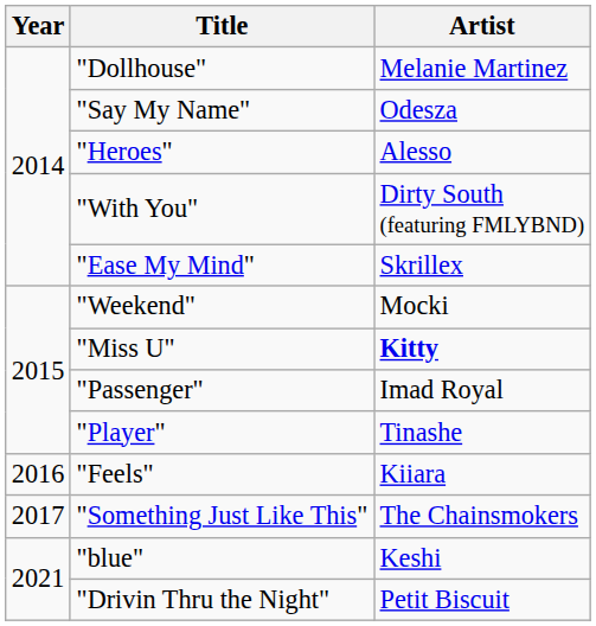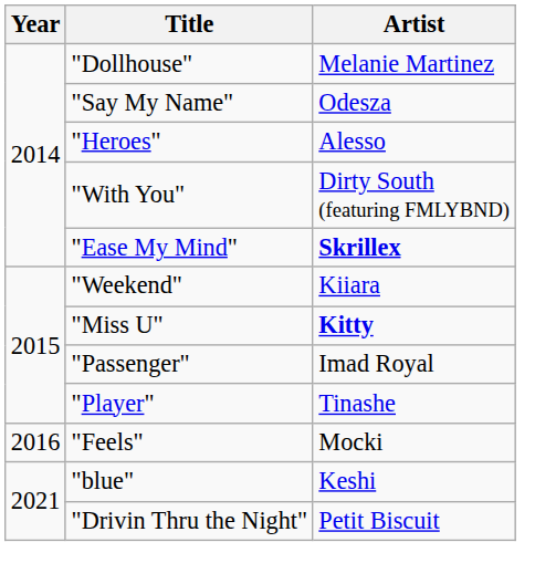"Ease My Mind" | Artist: normal -> bold
"Weekend" | Artist: Mocki -> Kiiara
"Feels" | Artist: Kiiara -> Mocki
- row: 2017 | "Something Just Like This" | The Chainsmokers
